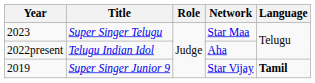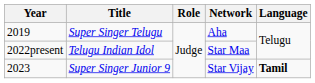Super Singer Telugu | Year: 2023 -> 2019
Super Singer Telugu | Network: Star Maa -> Aha
Telugu Indian Idol | Network: Aha -> Star Maa
Super Singer Junior 9 | Year: 2019 -> 2023
